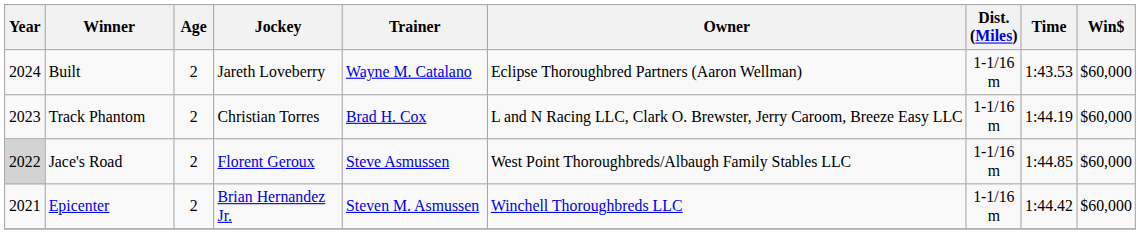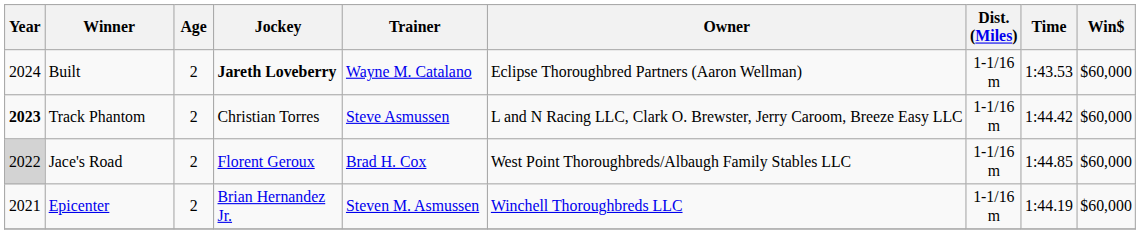Built | Jockey: normal -> bold
Track Phantom | Year: normal -> bold
Track Phantom | Trainer: Brad H. Cox -> Steve Asmussen
Track Phantom | Time: 1:44.19 -> 1:44.42
Jace's Road | Trainer: Steve Asmussen -> Brad H. Cox
Epicenter | Time: 1:44.42 -> 1:44.19
